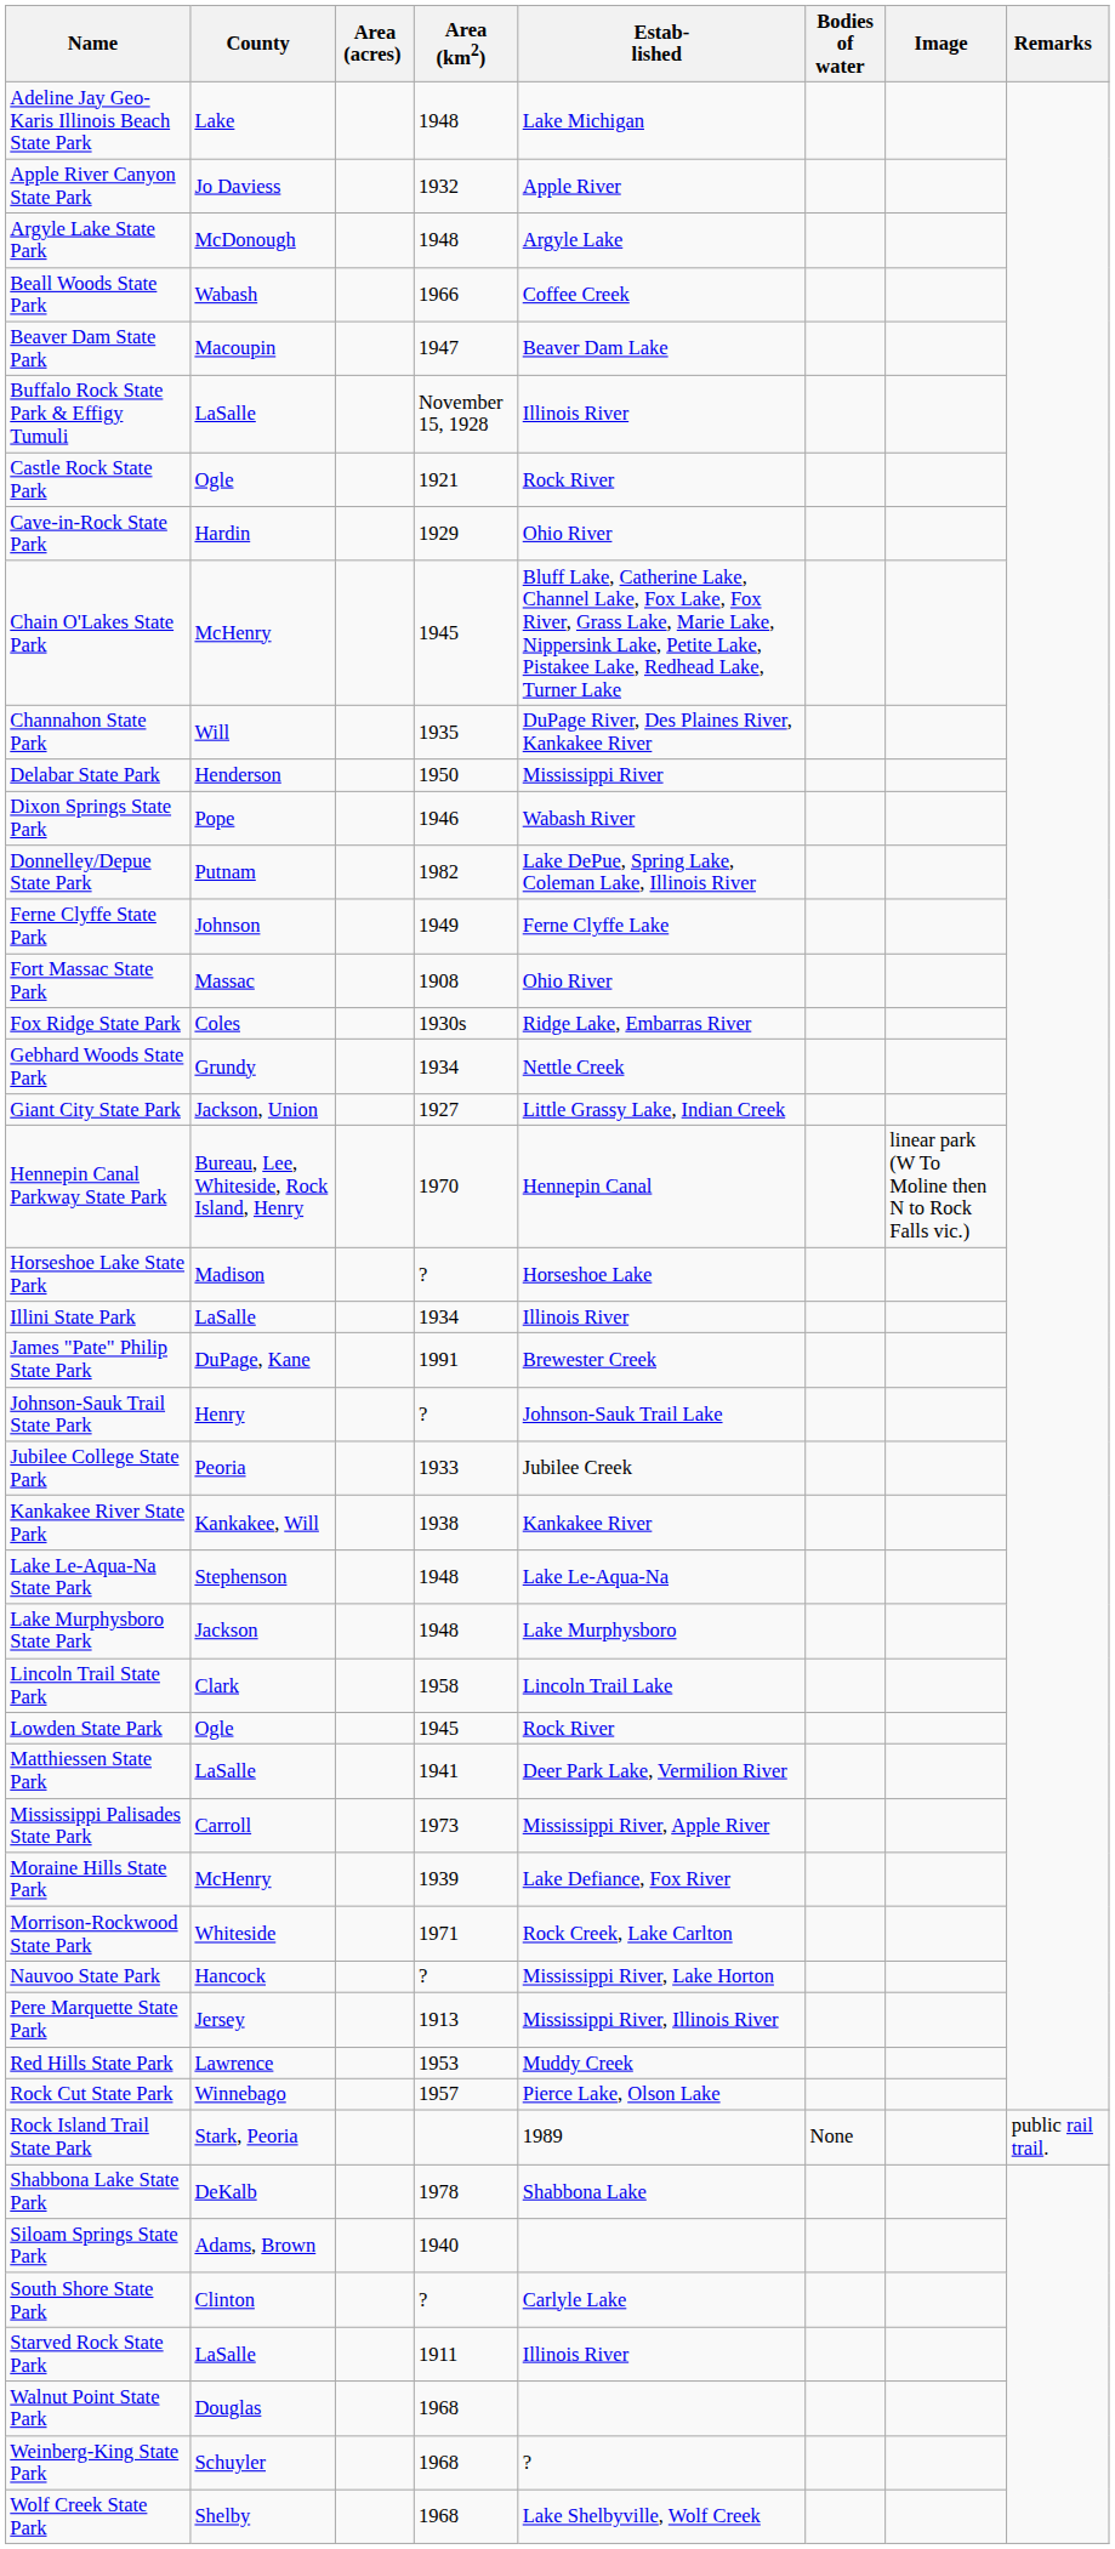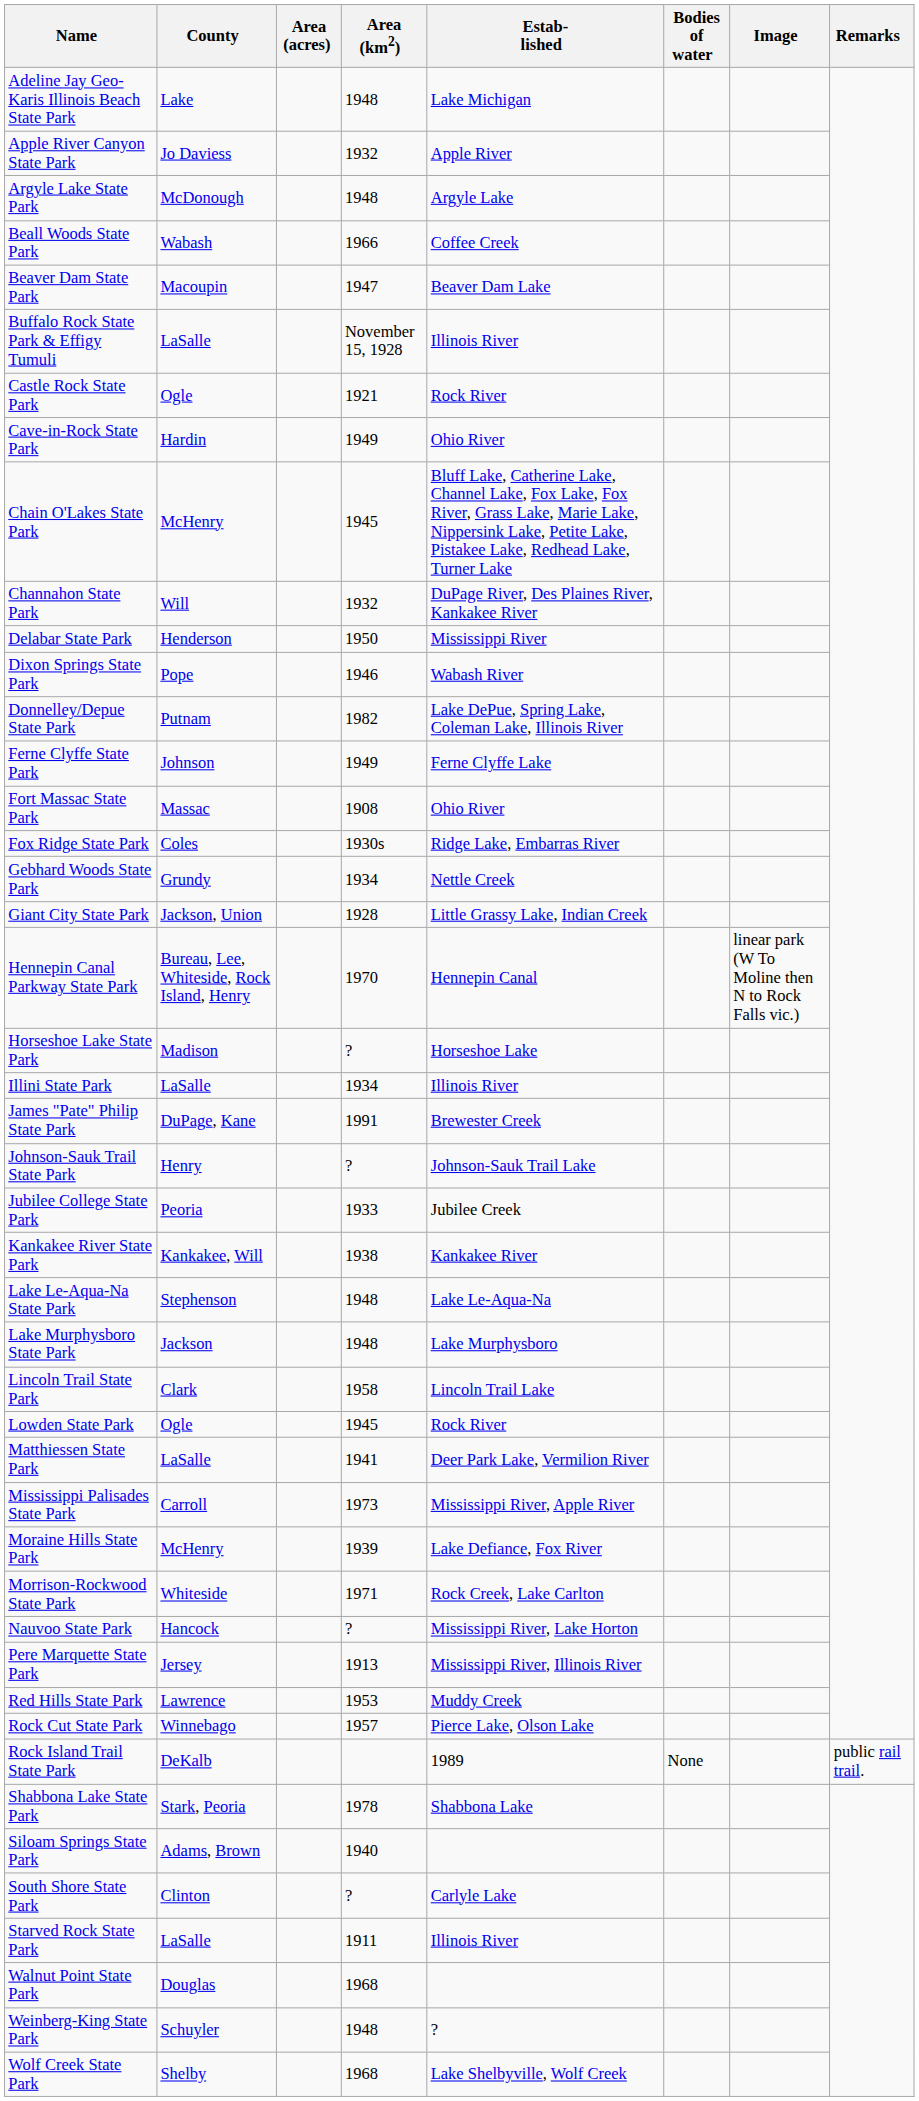Cave-in-Rock State Park | Area (km2): 1929 -> 1949
Channahon State Park | Area (km2): 1935 -> 1932
Giant City State Park | Area (km2): 1927 -> 1928
Rock Island Trail State Park | County: Stark, Peoria -> DeKalb
Shabbona Lake State Park | County: DeKalb -> Stark, Peoria
Weinberg-King State Park | Area (km2): 1968 -> 1948
